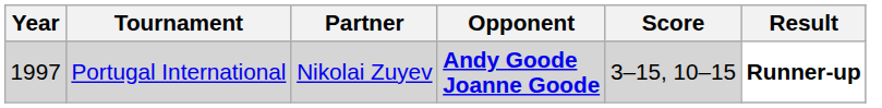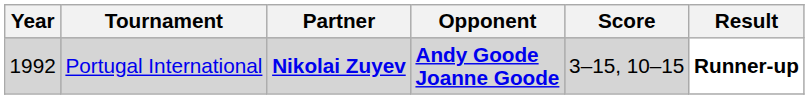Portugal International | Year: 1997 -> 1992
Portugal International | Partner: normal -> bold
